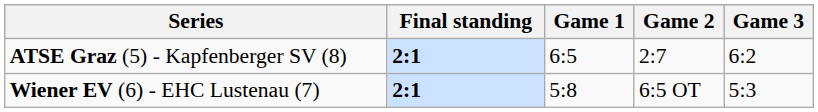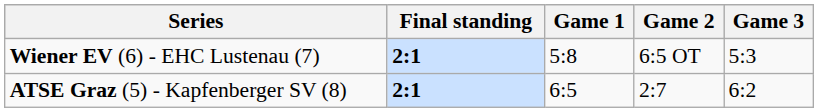rows swapped: ATSE Graz (5) - Kapfenberger SV (8) <-> Wiener EV (6) - EHC Lustenau (7)
